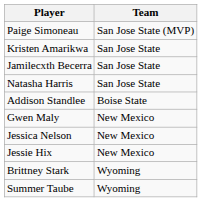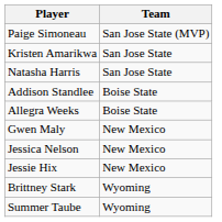- row: Jamilecxth Becerra | San Jose State
+ row: Allegra Weeks | Boise State
